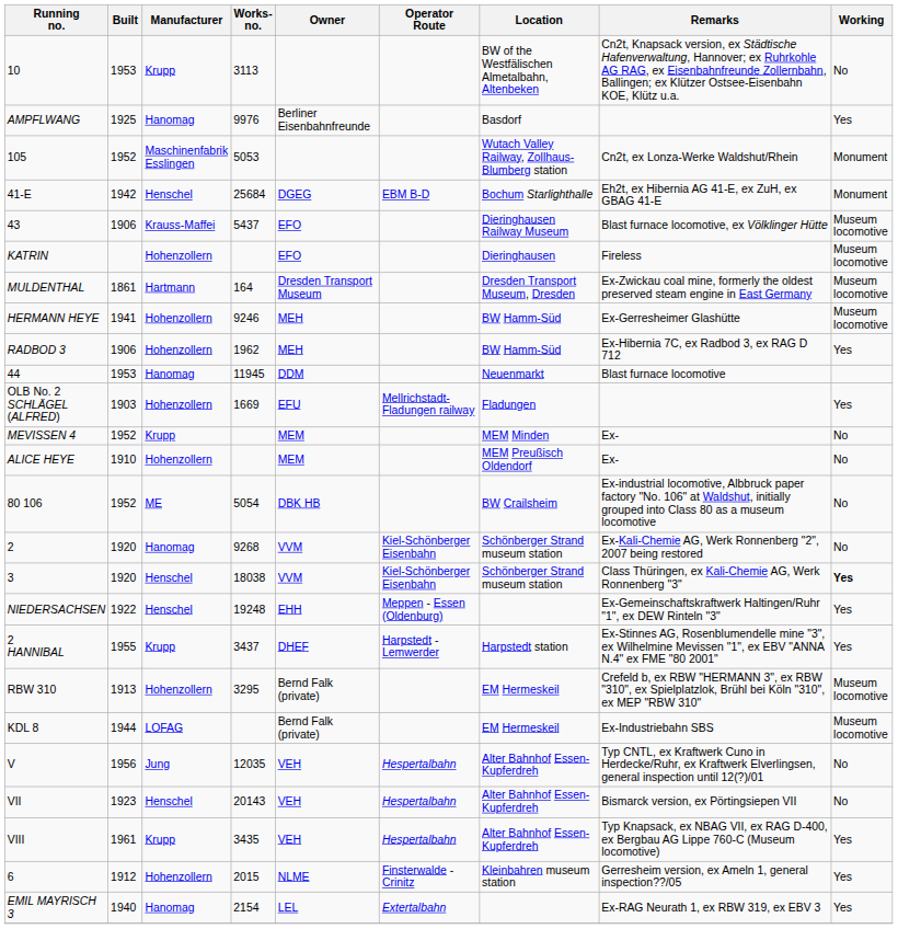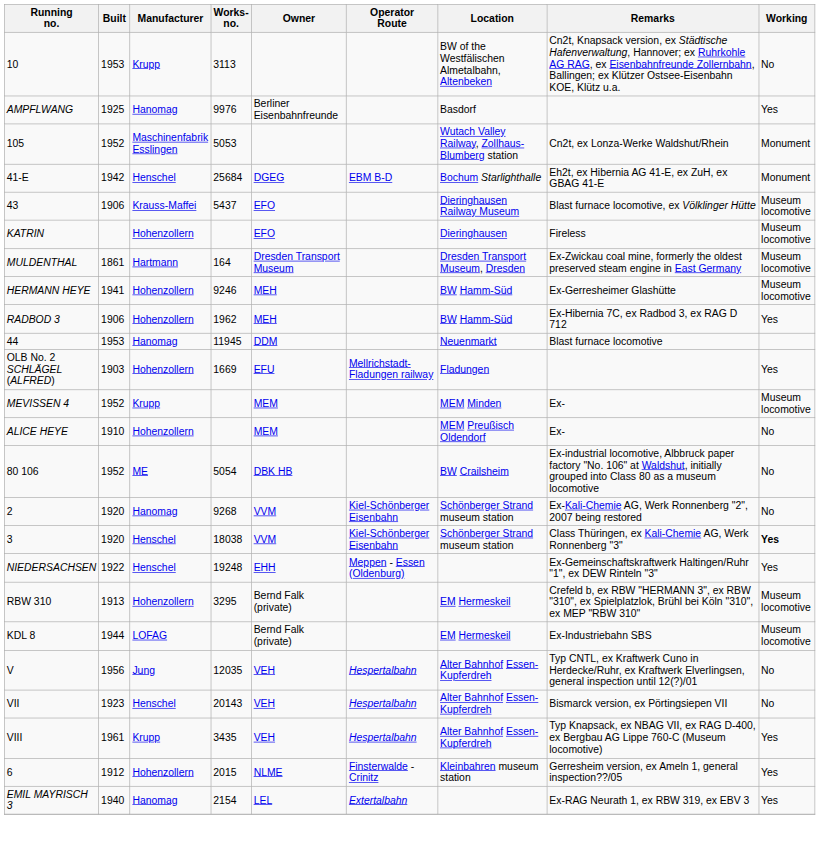MEVISSEN 4 | Working: No -> Museum locomotive
- row: 2 HANNIBAL | 1955 | Krupp | 3437 | DHEF | Harpstedt - Lemwerder | Harpstedt station | Ex-Stinnes AG, Rosenblumendelle mine "3", ex Wilhelmine Mevissen "1", ex EBV "ANNA N.4" ex FME "80 2001" | Yes
